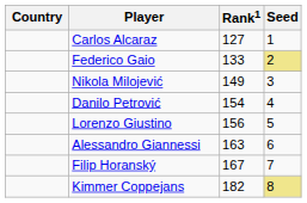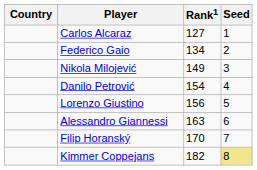Federico Gaio | Rank1: 133 -> 134
Federico Gaio | Seed: khaki background -> no background
Filip Horanský | Rank1: 167 -> 170
